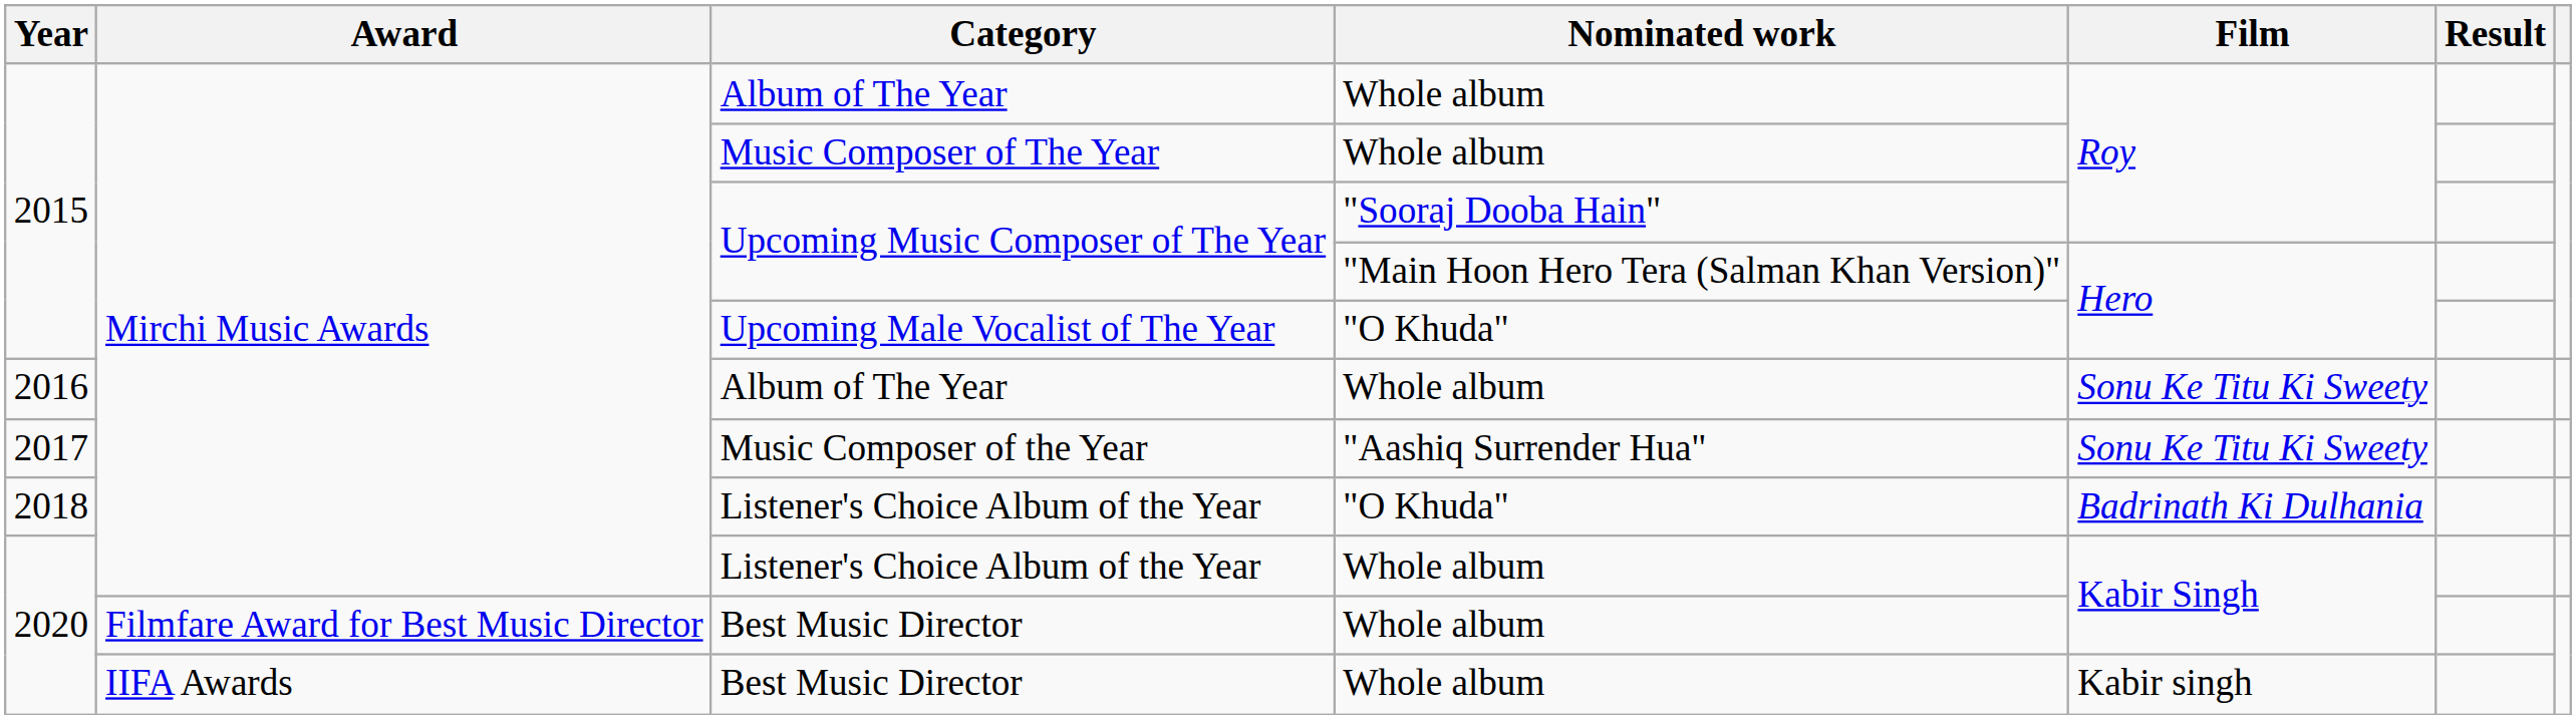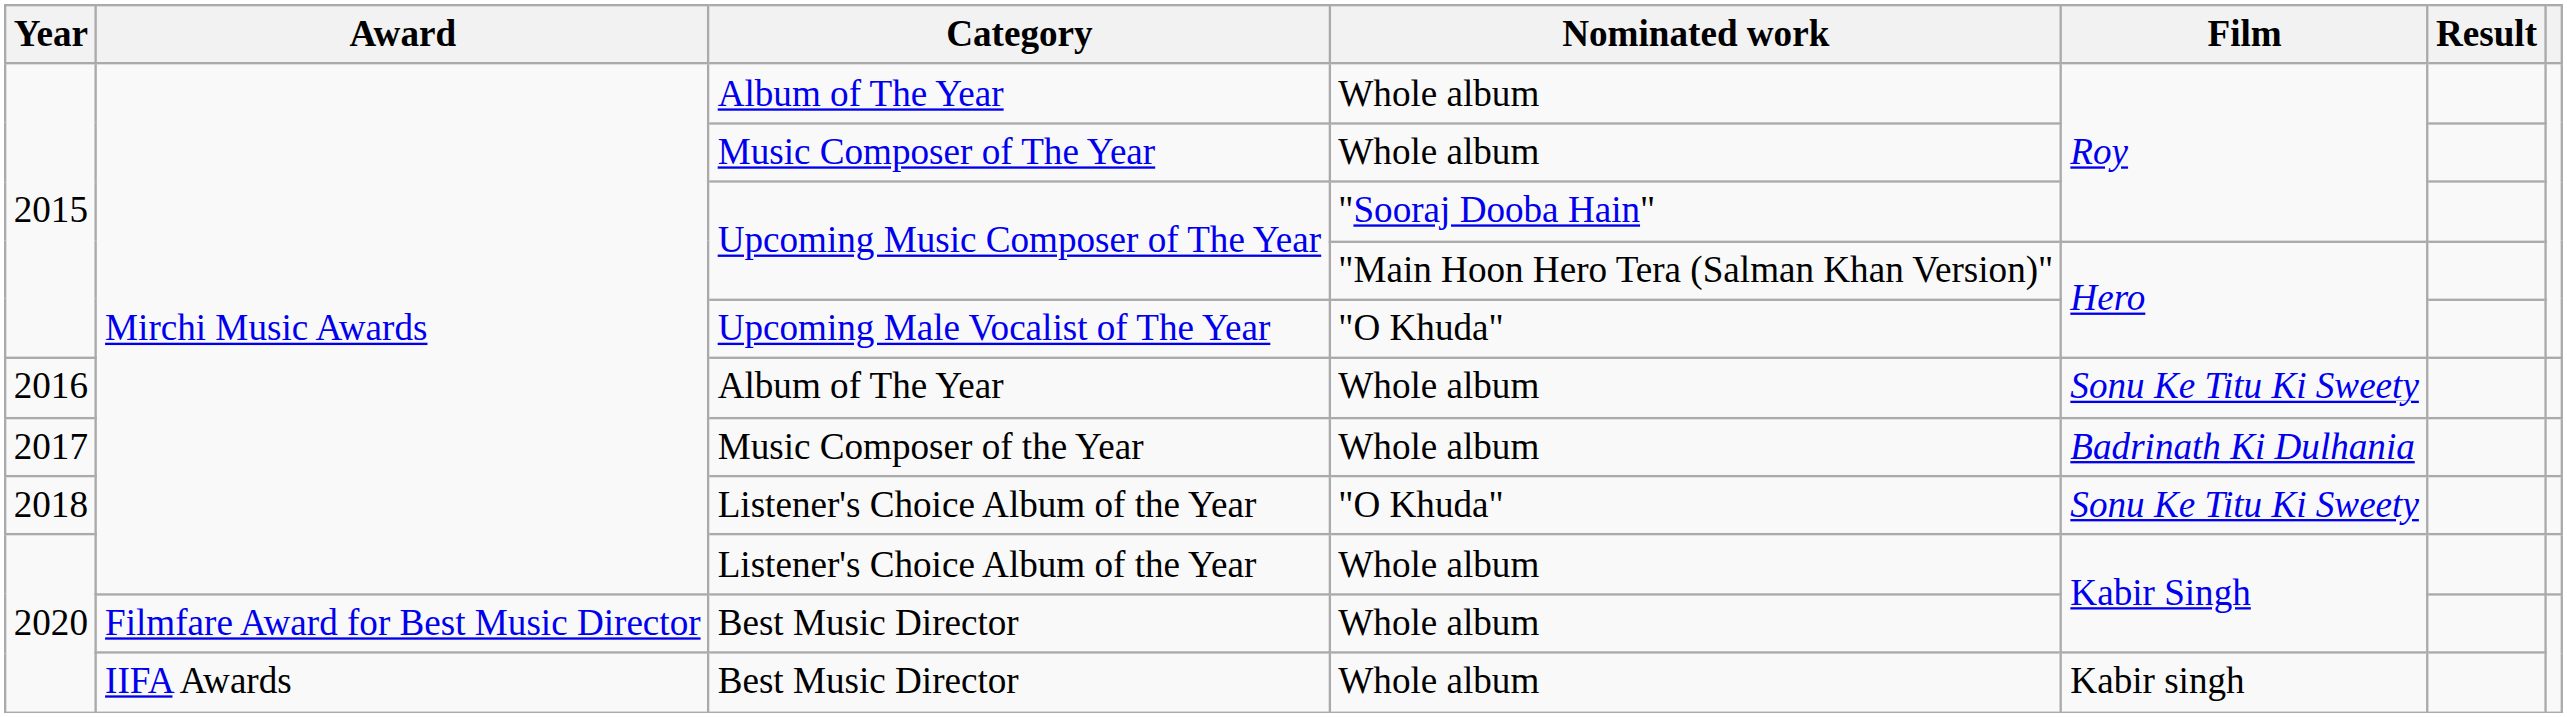Music Composer of the Year | Nominated work: "Aashiq Surrender Hua" -> Whole album
Music Composer of the Year | Film: Sonu Ke Titu Ki Sweety -> Badrinath Ki Dulhania
2018 / Listener's Choice Album of the Year | Film: Badrinath Ki Dulhania -> Sonu Ke Titu Ki Sweety
